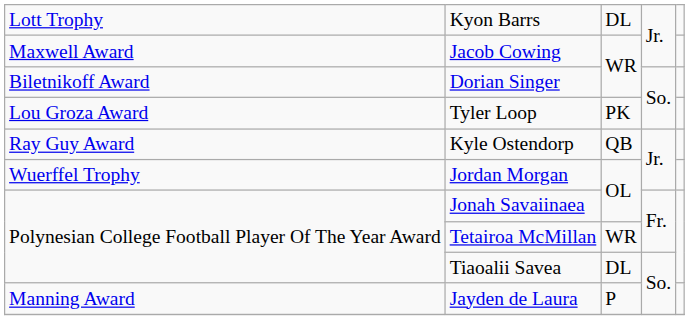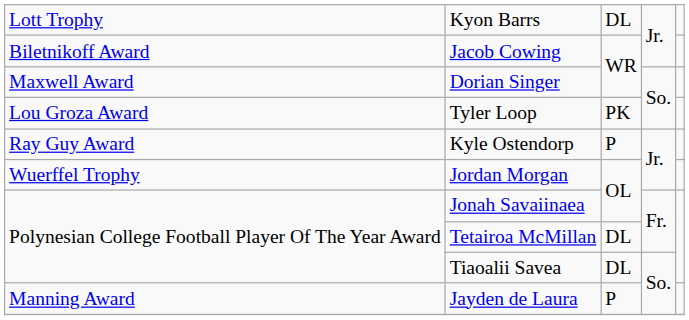Jacob Cowing | column 1: Maxwell Award -> Biletnikoff Award
Dorian Singer | column 1: Biletnikoff Award -> Maxwell Award
Kyle Ostendorp | column 3: QB -> P
Tetairoa McMillan | column 3: WR -> DL
